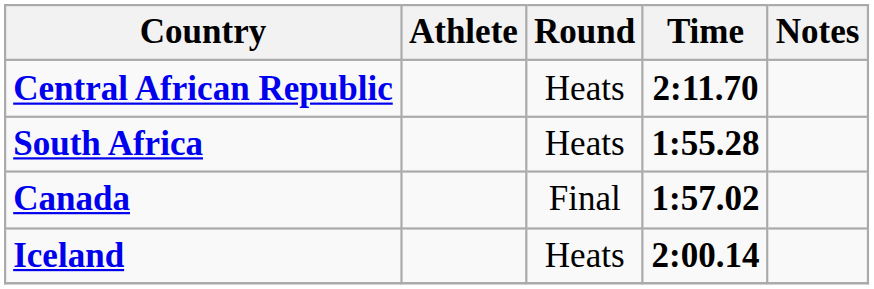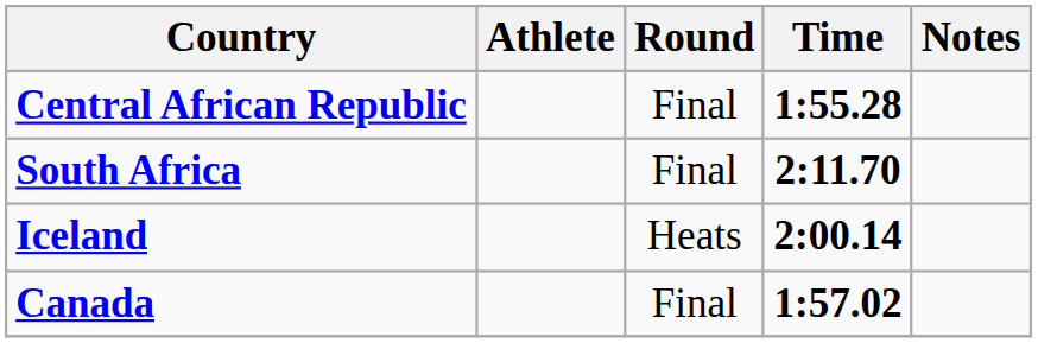Central African Republic | Round: Heats -> Final
Central African Republic | Time: 2:11.70 -> 1:55.28
South Africa | Round: Heats -> Final
South Africa | Time: 1:55.28 -> 2:11.70
rows swapped: Canada <-> Iceland
